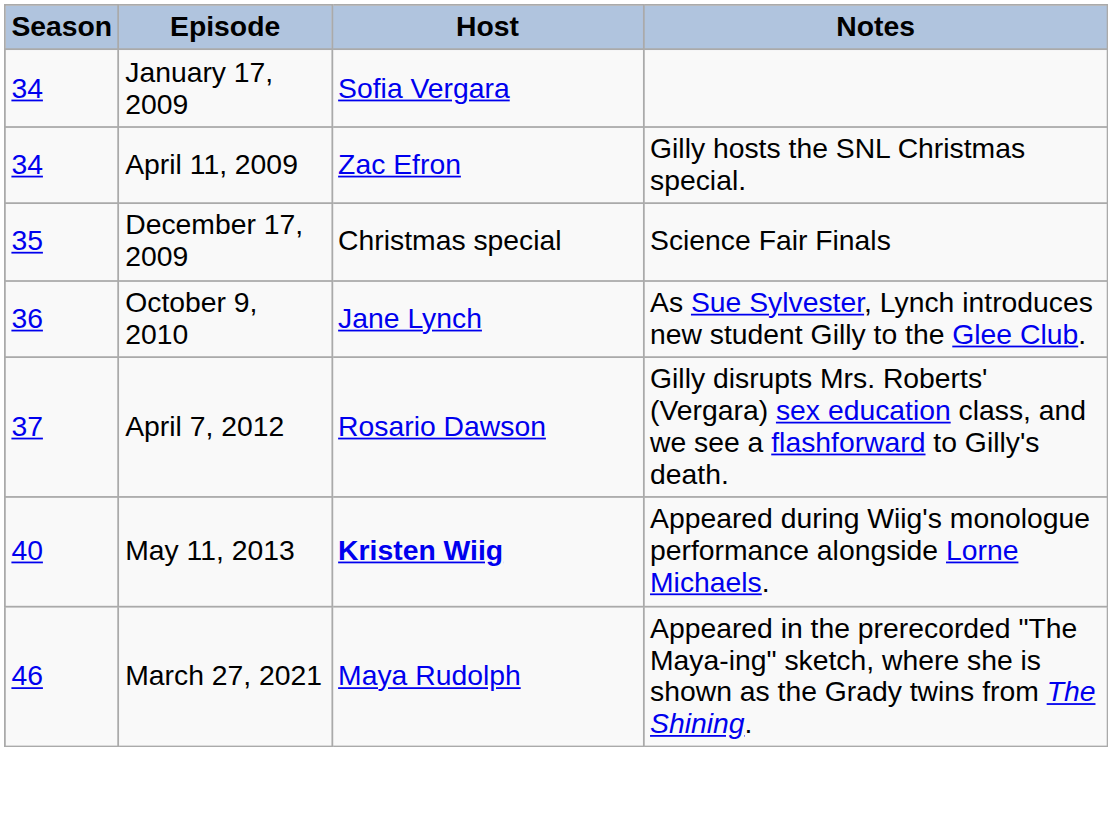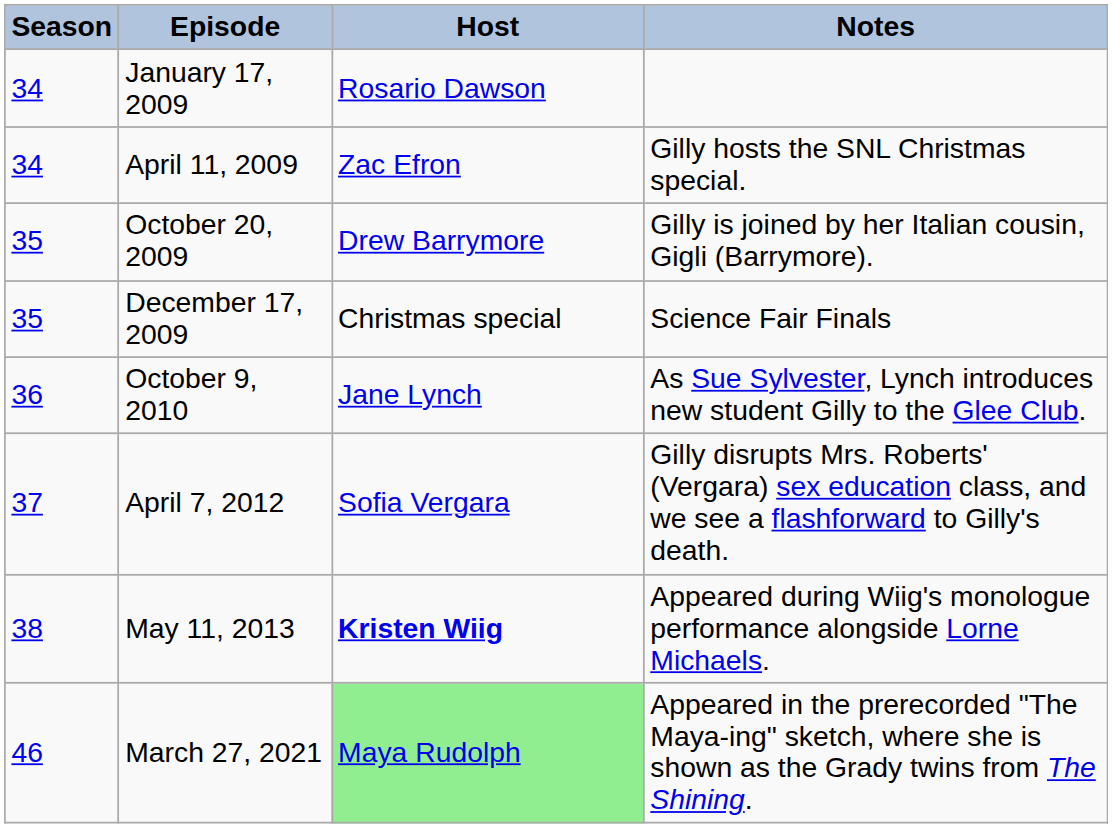January 17, 2009 | Host: Sofia Vergara -> Rosario Dawson
+ row: 35 | October 20, 2009 | Drew Barrymore | Gilly is joined by her Italian cousin, Gigli (Barrymore).
April 7, 2012 | Host: Rosario Dawson -> Sofia Vergara
May 11, 2013 | Season: 40 -> 38
March 27, 2021 | Host: no background -> lightgreen background
